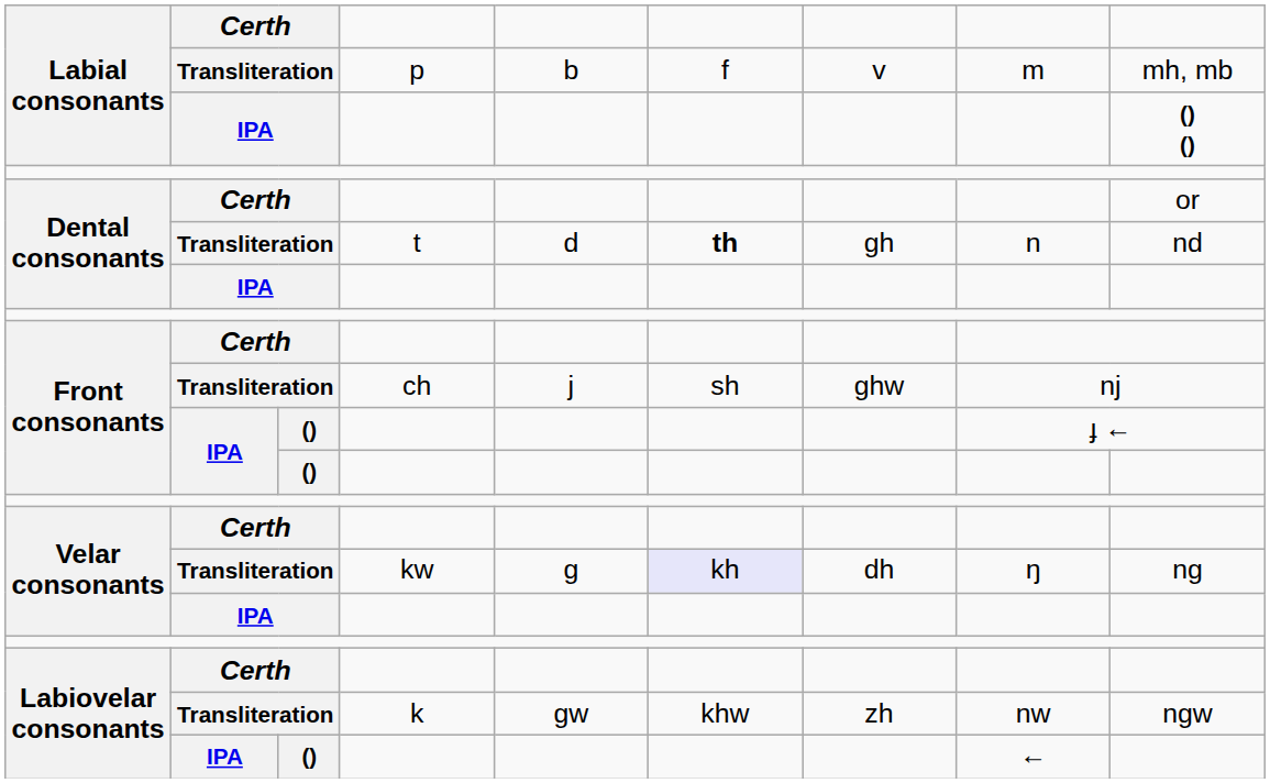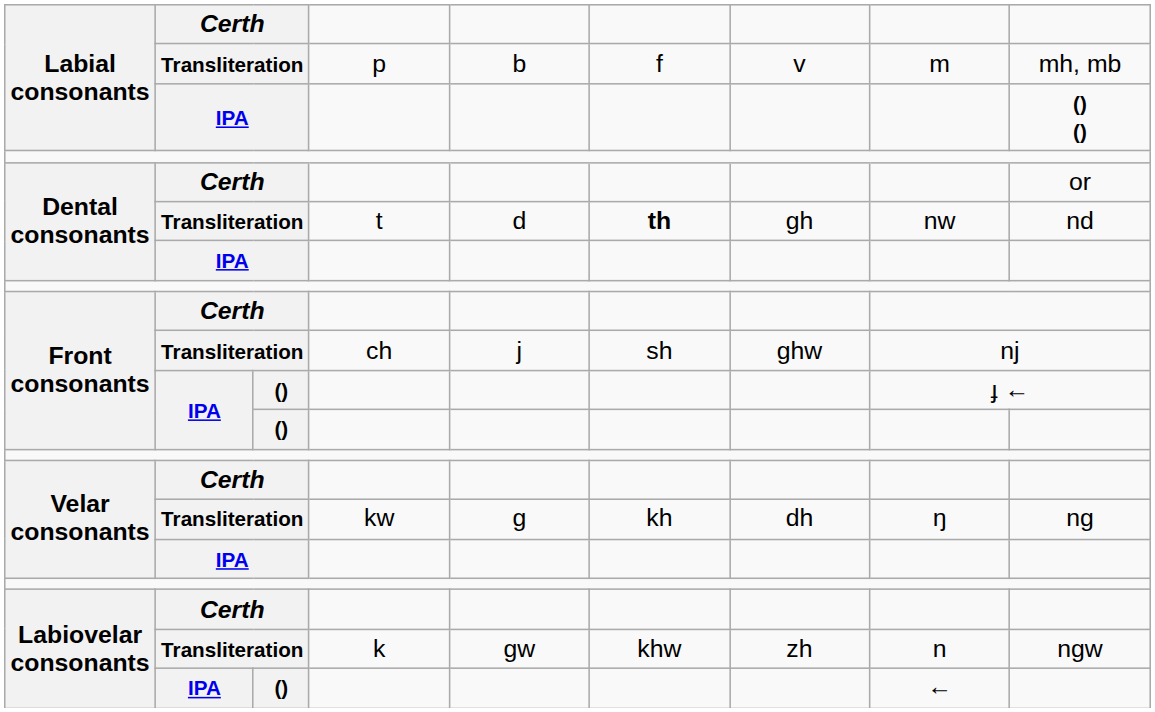Dental consonants / Transliteration | column 8: n -> nw
Velar consonants / Transliteration | column 6: lavender background -> no background
Labiovelar consonants / Transliteration | column 8: nw -> n
